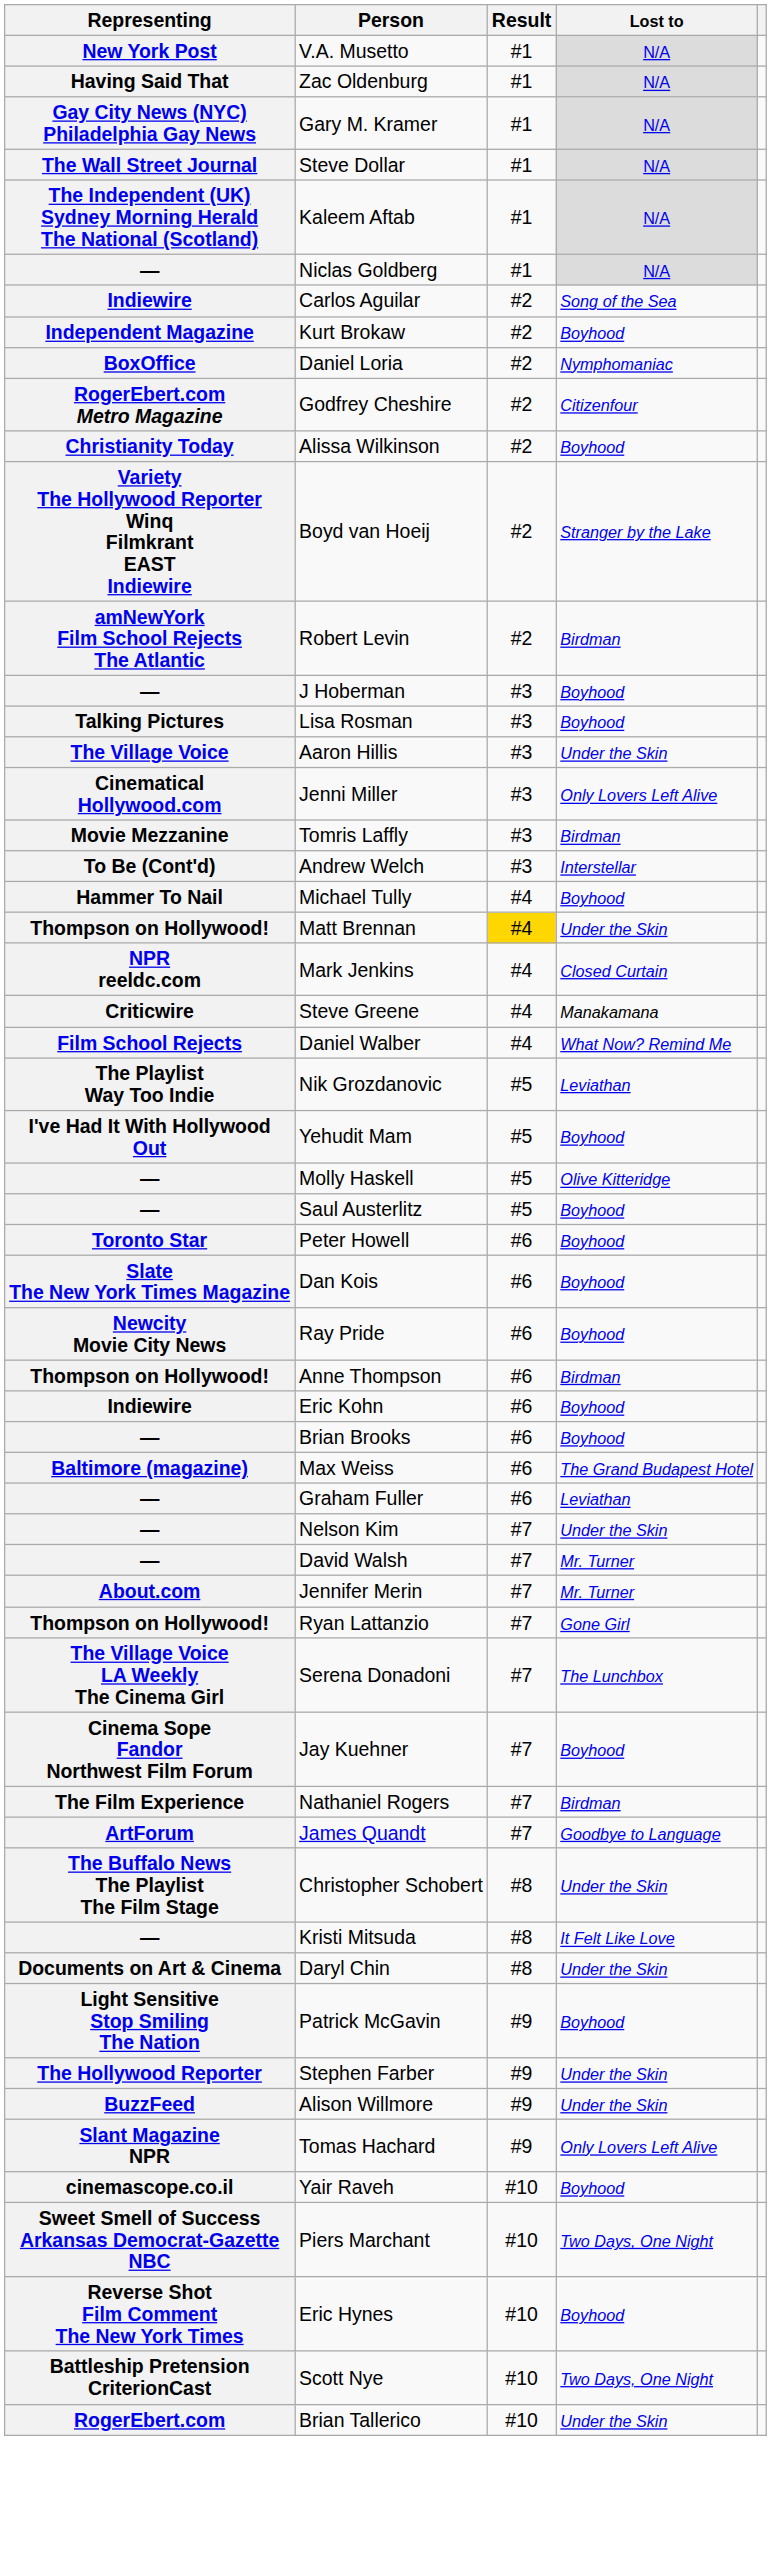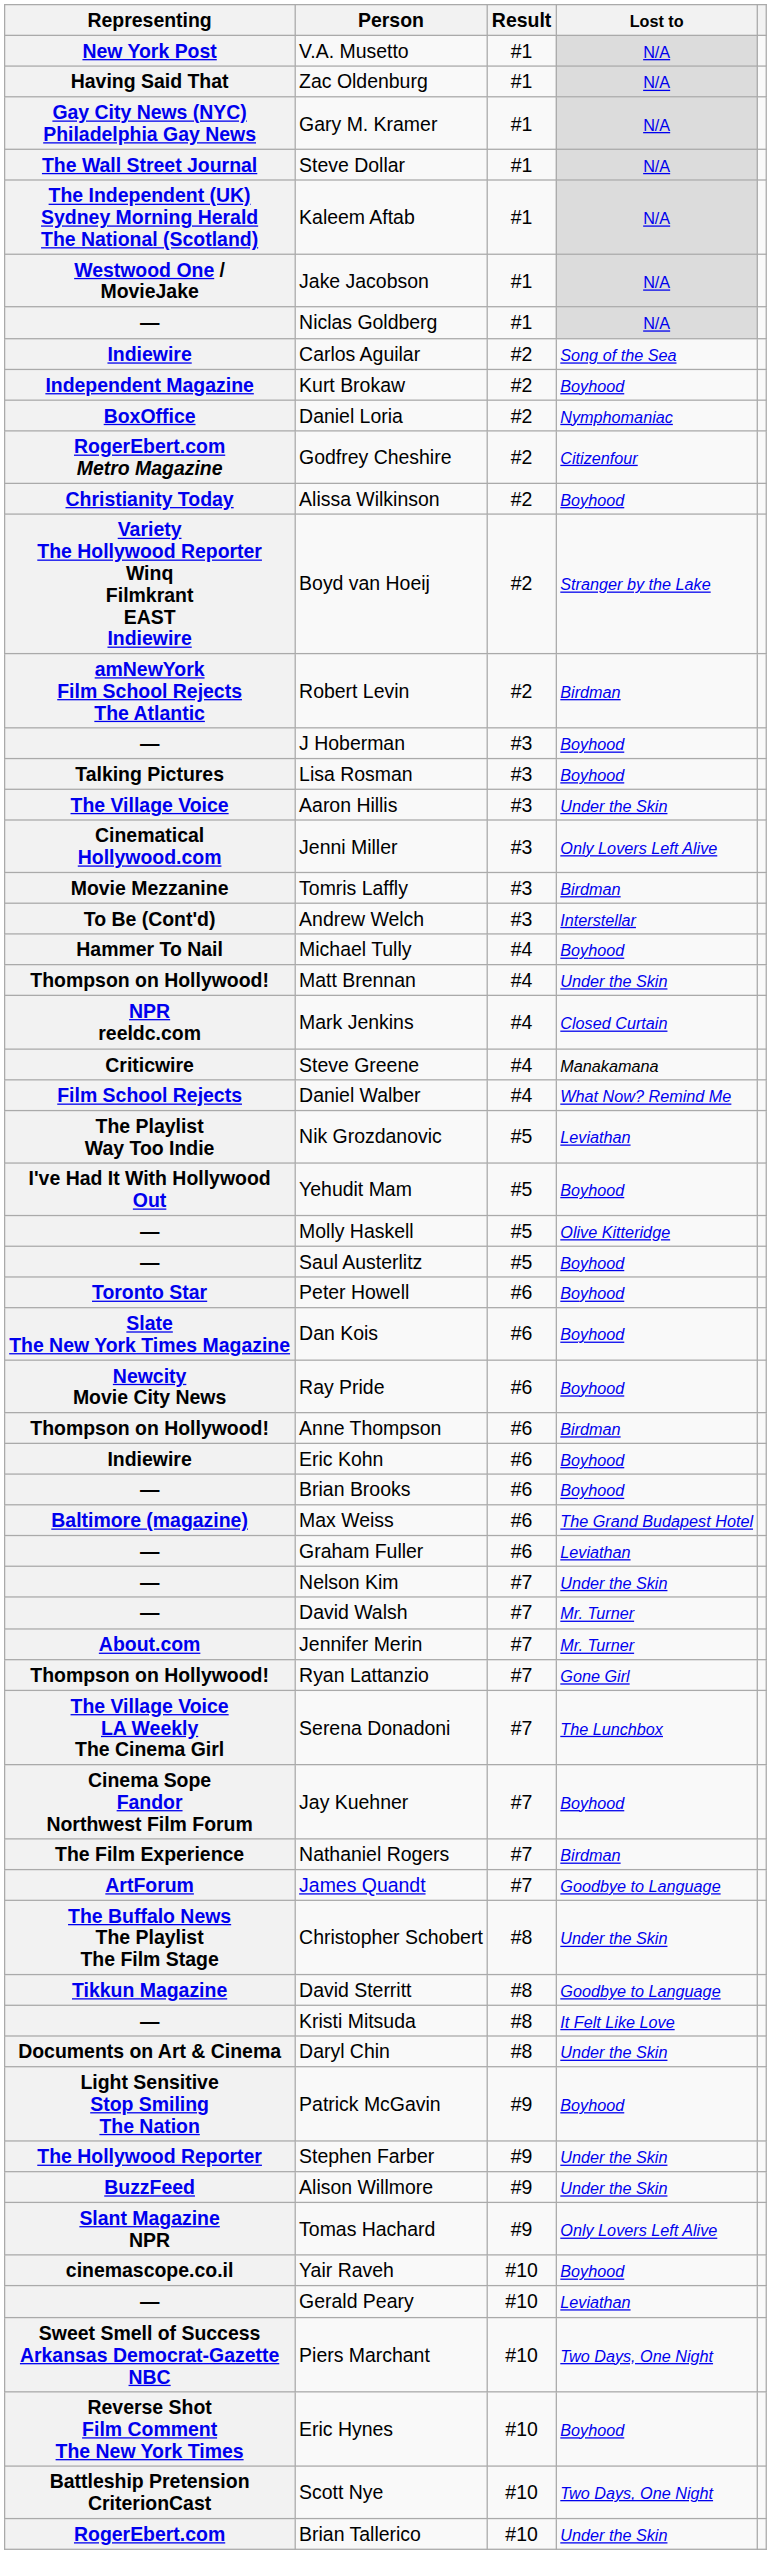+ row: Westwood One / MovieJake | Jake Jacobson | #1 | N/A
Matt Brennan | Result: gold background -> no background
+ row: Tikkun Magazine | David Sterritt | #8 | Goodbye to Language
+ row: — | Gerald Peary | #10 | Leviathan
